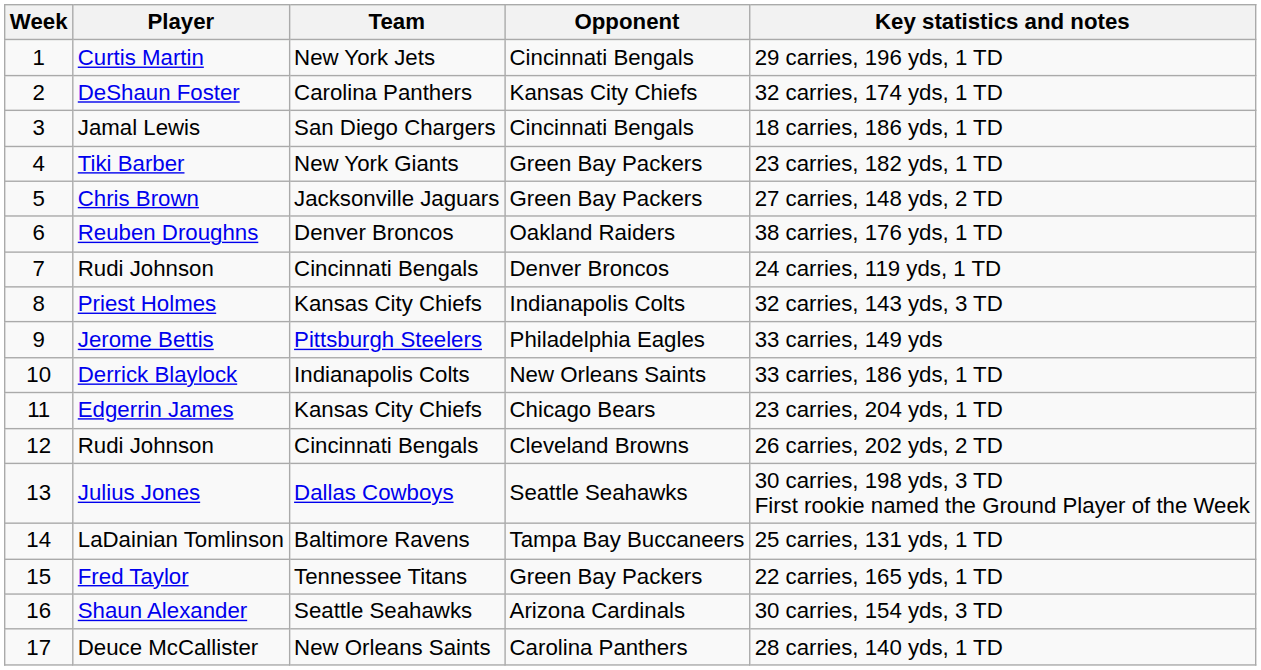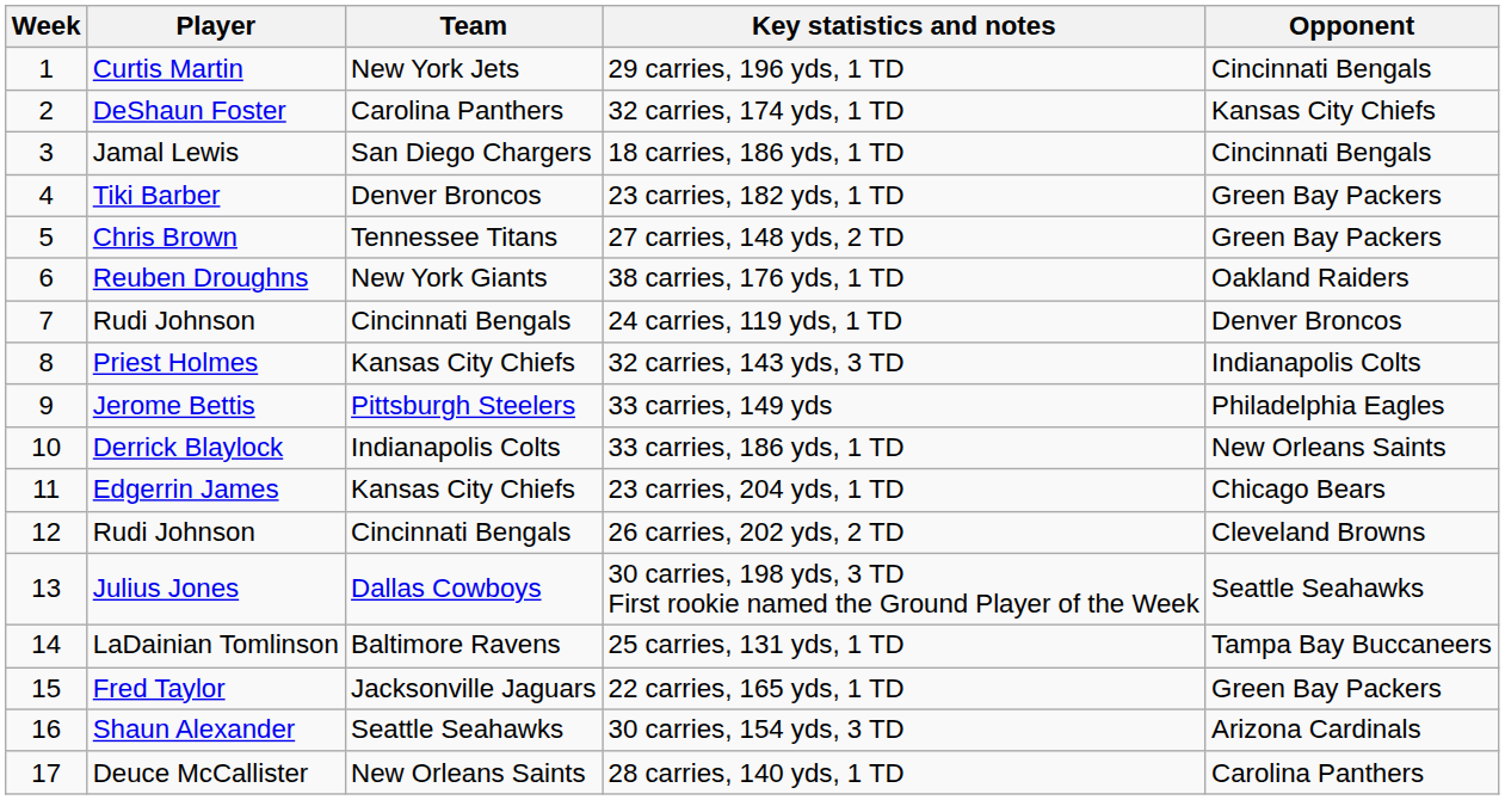columns swapped: Opponent <-> Key statistics and notes
Tiki Barber | Team: New York Giants -> Denver Broncos
Chris Brown | Team: Jacksonville Jaguars -> Tennessee Titans
Reuben Droughns | Team: Denver Broncos -> New York Giants
Fred Taylor | Team: Tennessee Titans -> Jacksonville Jaguars
